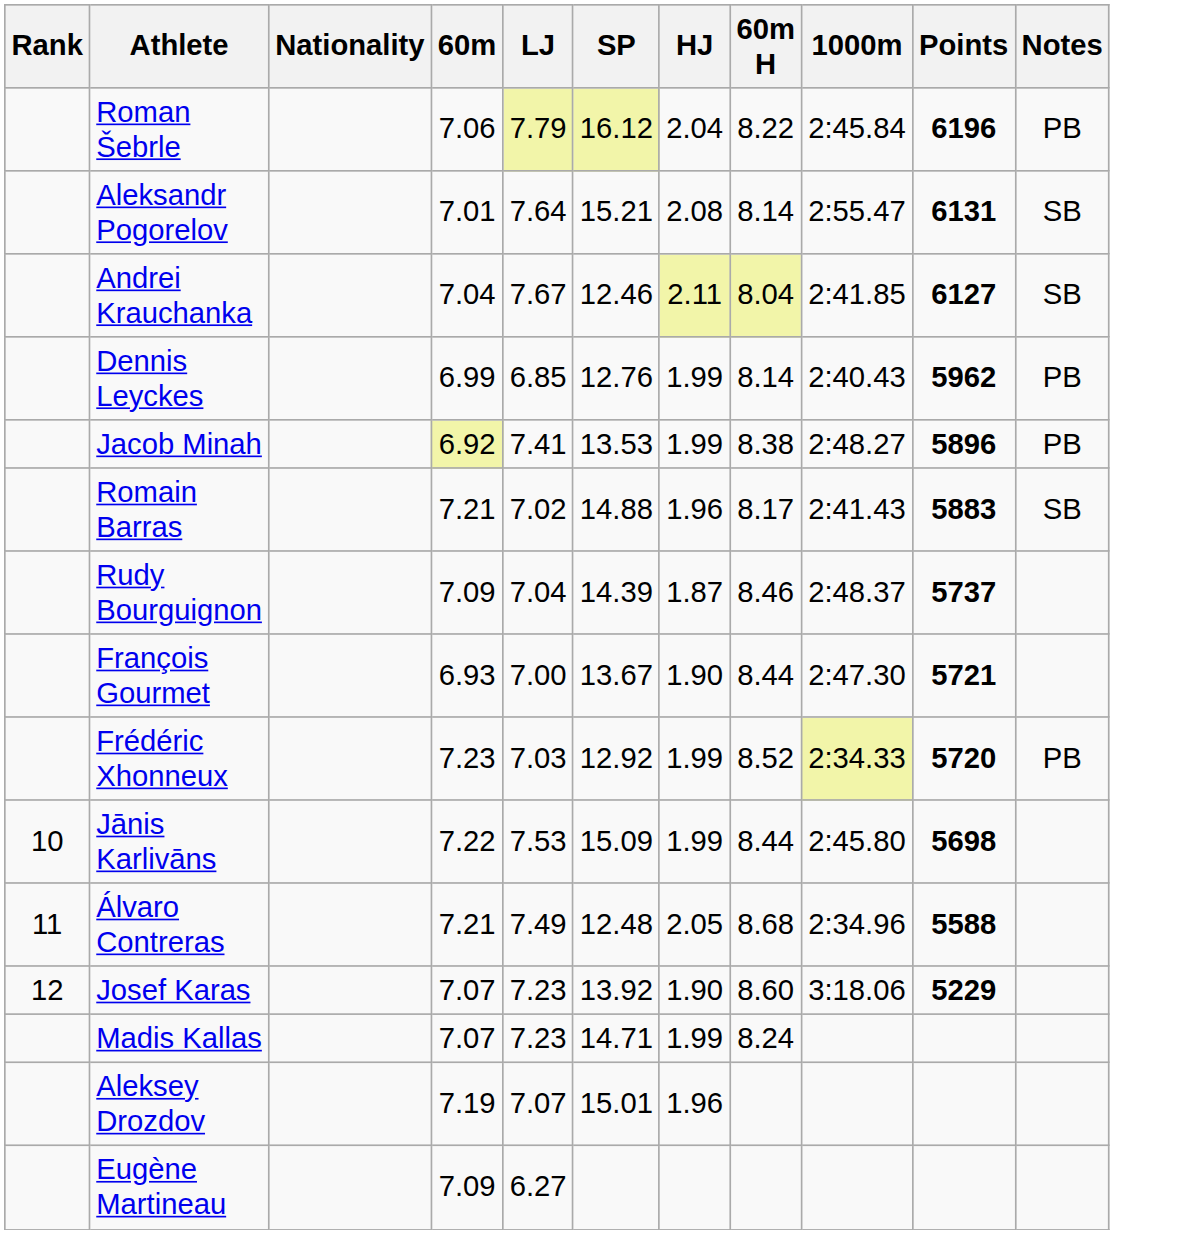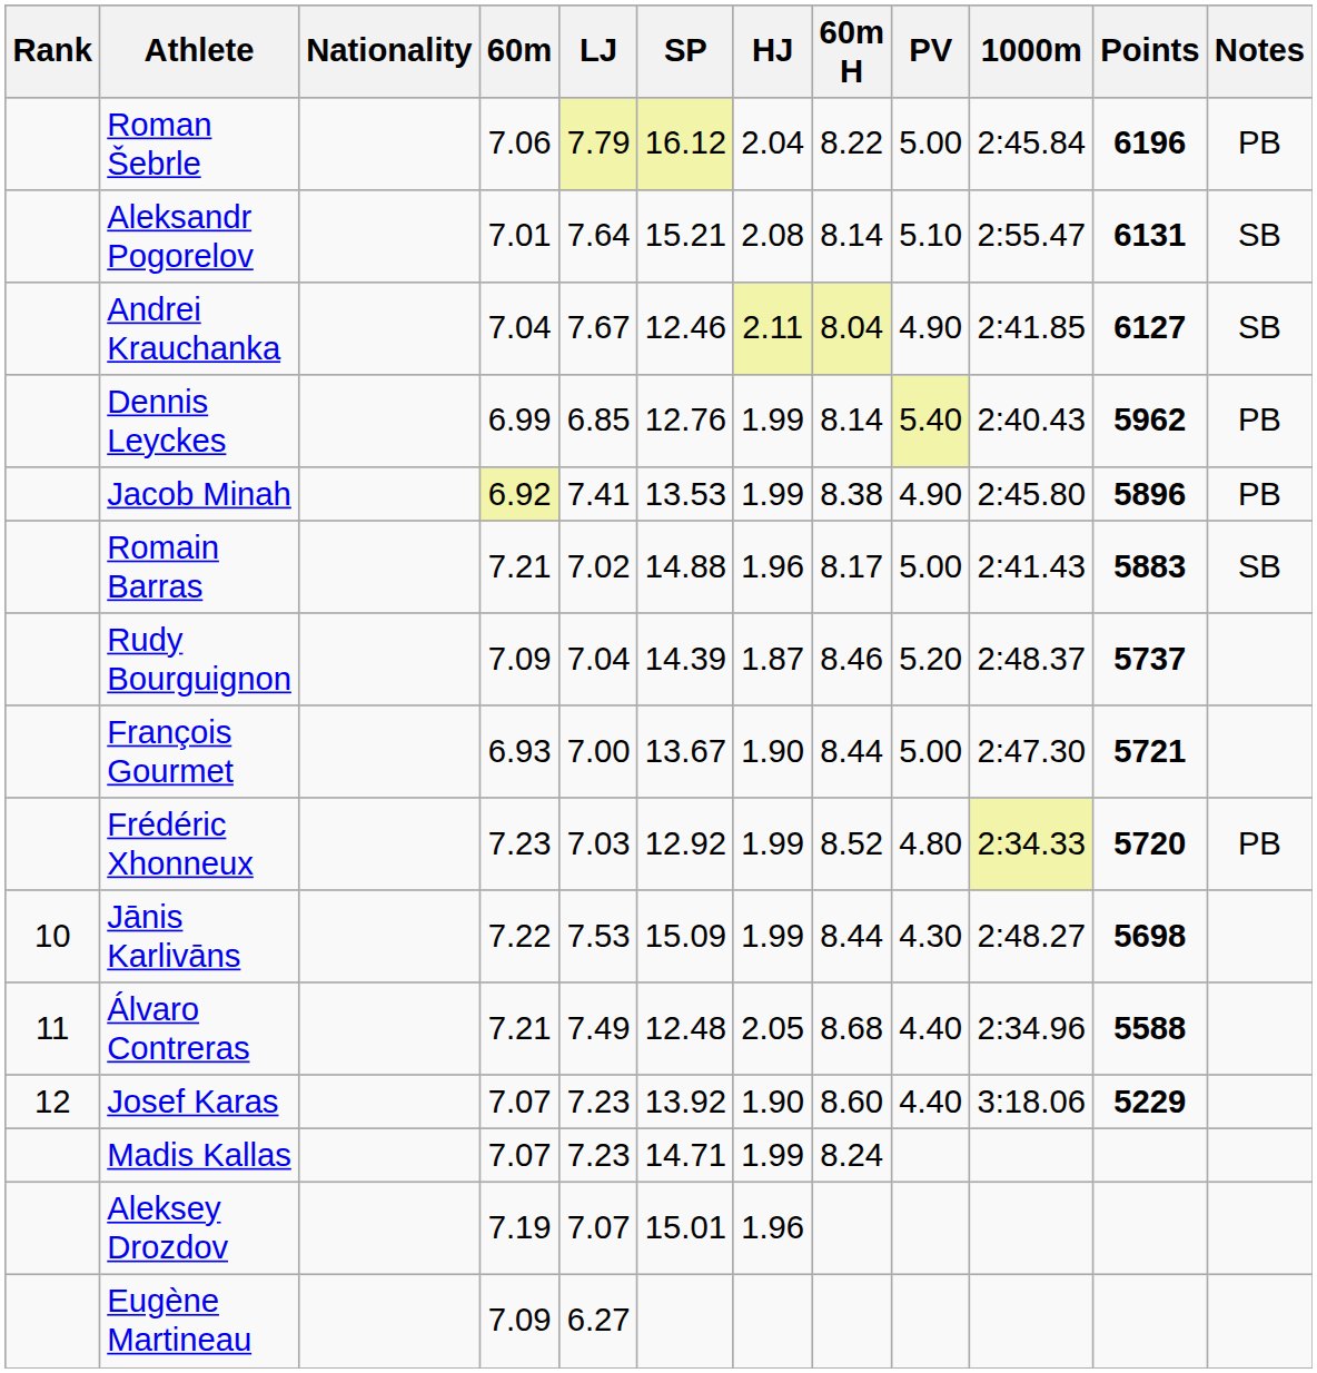+ column: PV | 5.00 | 5.10 | 4.90 | 5.40 | 4.90 | 5.00 | 5.20 | 5.00 | 4.80 | 4.30 | 4.40 | 4.40
Jacob Minah | 1000m: 2:48.27 -> 2:45.80
Jānis Karlivāns | 1000m: 2:45.80 -> 2:48.27
